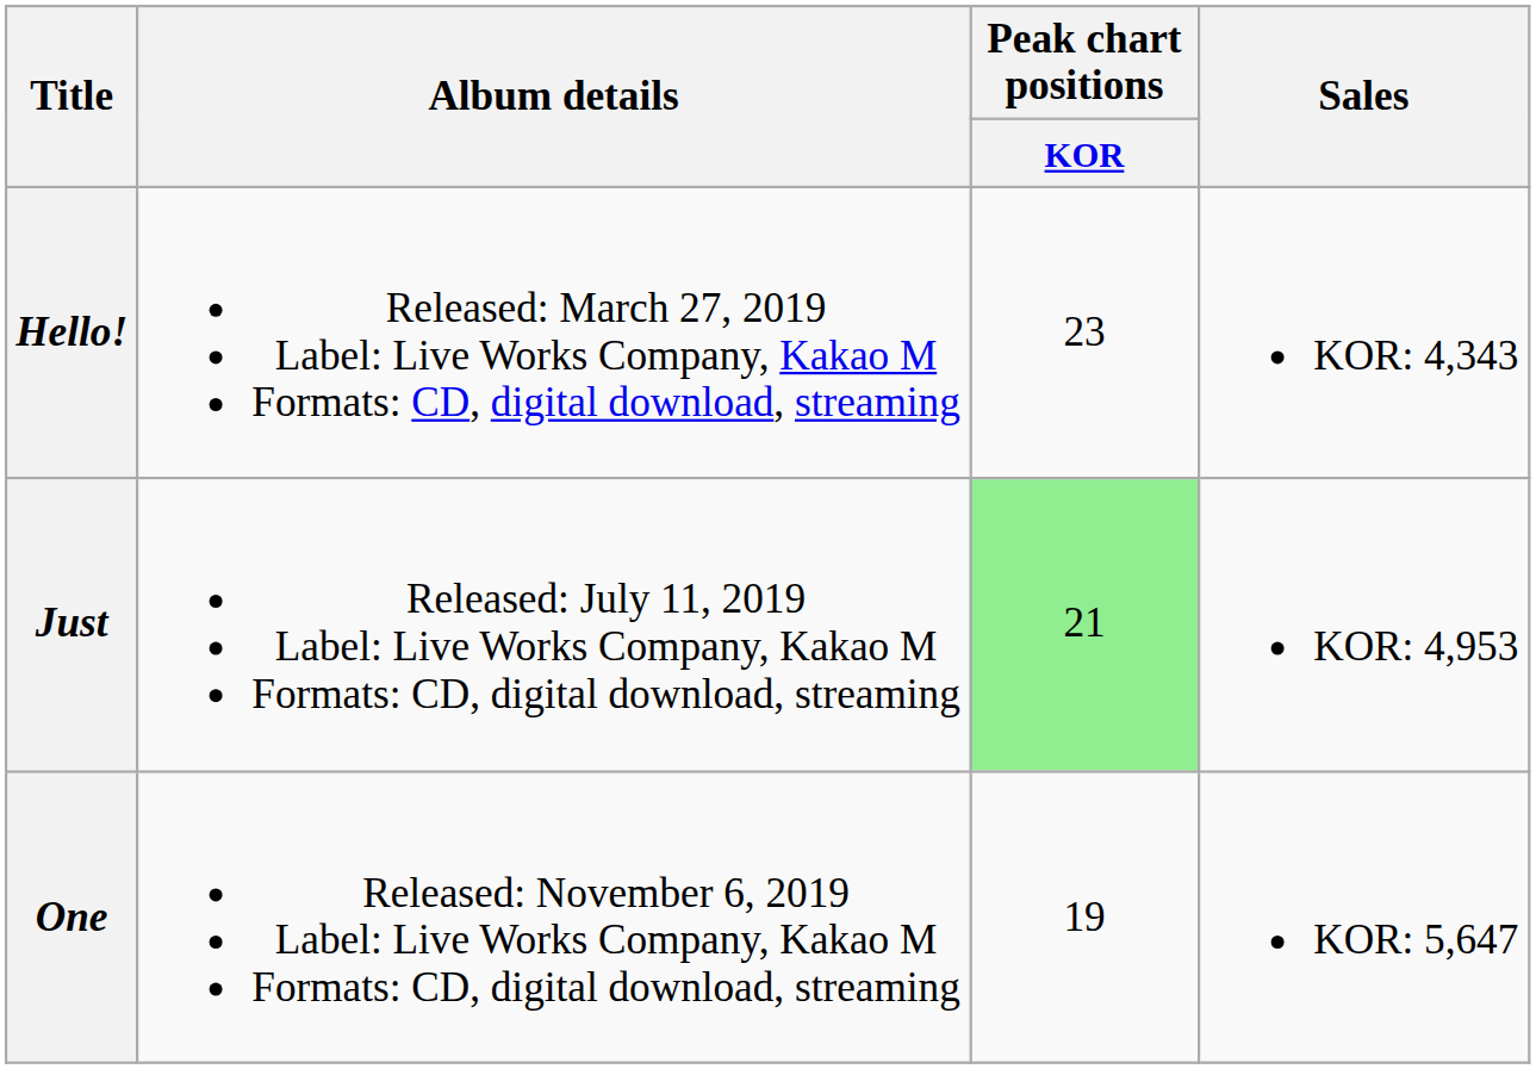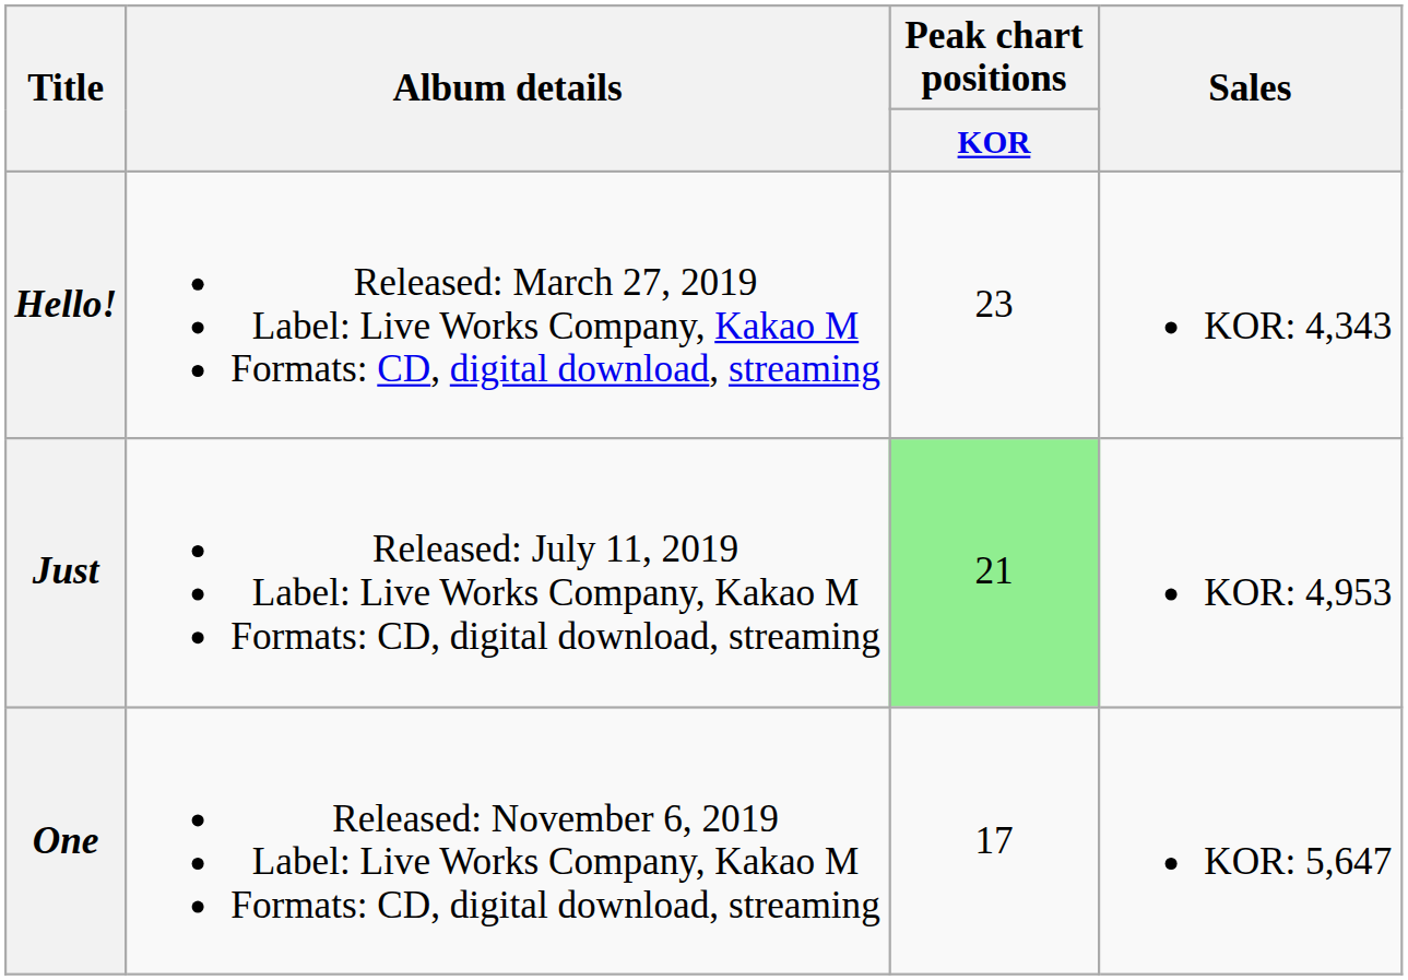One | Peak chart positions / KOR: 19 -> 17
